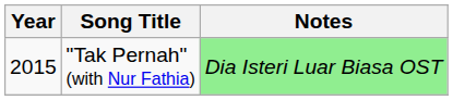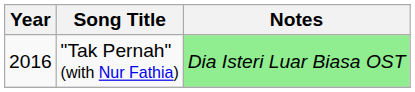"Tak Pernah" (with Nur Fathia) | Year: 2015 -> 2016
